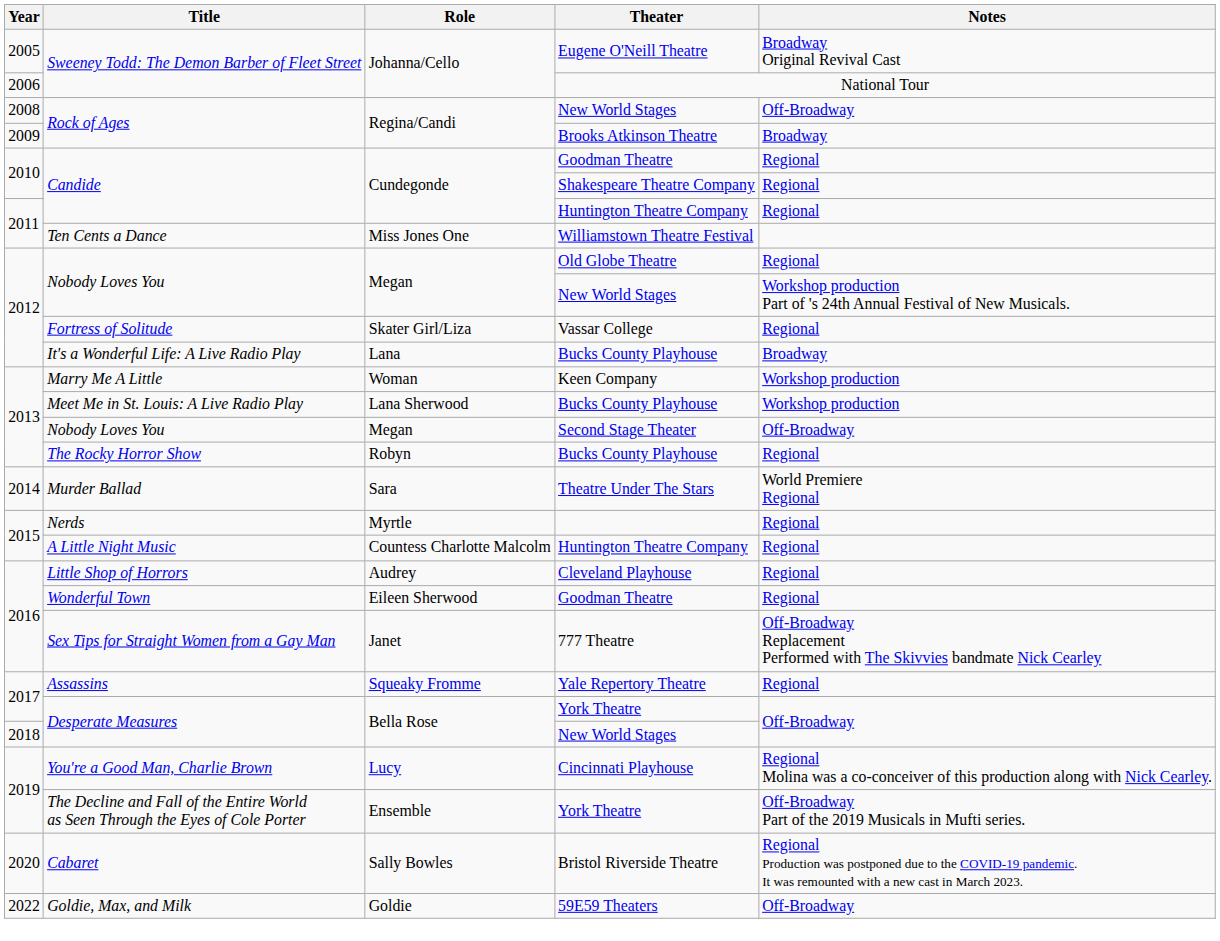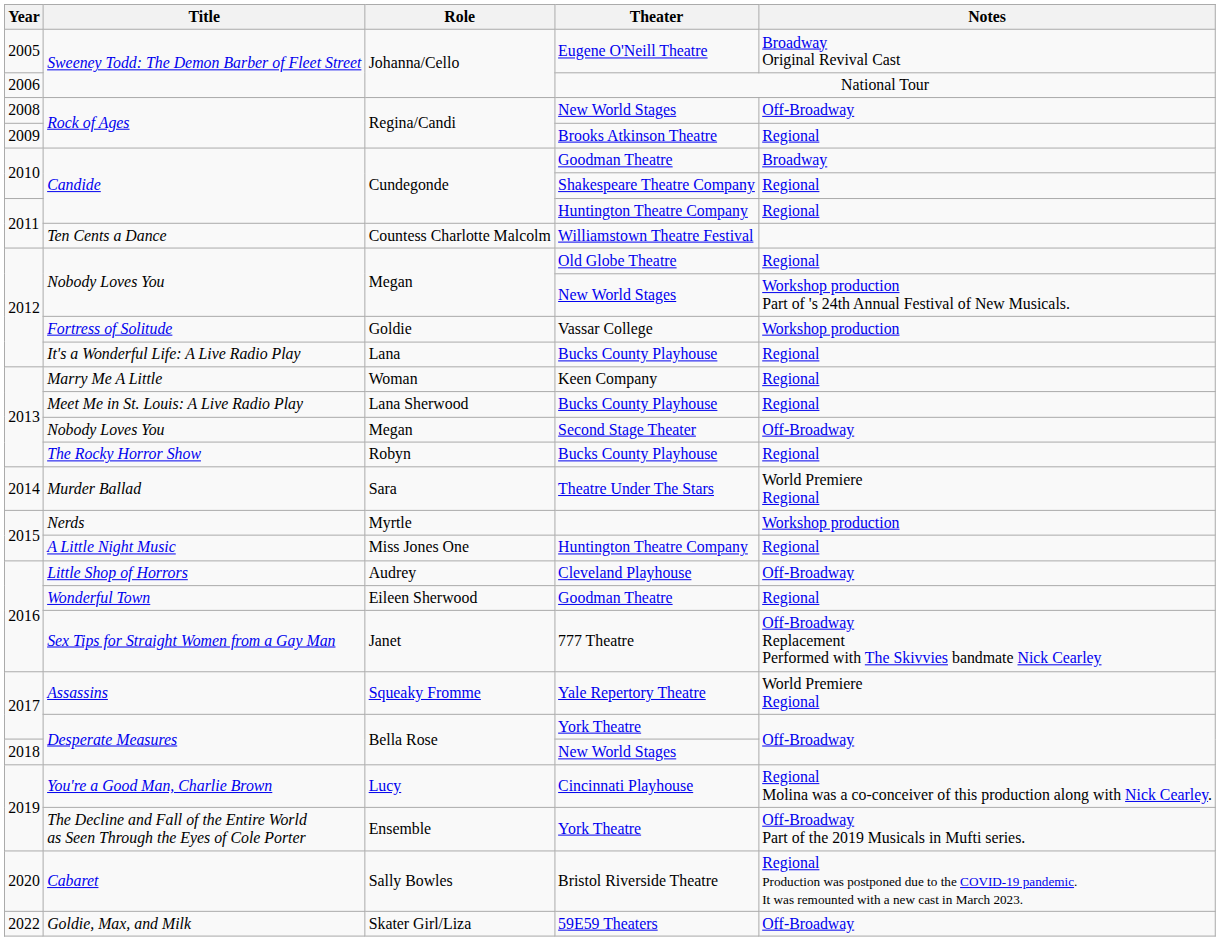Rock of Ages / Brooks Atkinson Theatre | Notes: Broadway -> Regional
Candide / Goodman Theatre | Notes: Regional -> Broadway
Ten Cents a Dance | Role: Miss Jones One -> Countess Charlotte Malcolm
Fortress of Solitude | Role: Skater Girl/Liza -> Goldie
Fortress of Solitude | Notes: Regional -> Workshop production
It's a Wonderful Life: A Live Radio Play | Notes: Broadway -> Regional
Marry Me A Little | Notes: Workshop production -> Regional
Meet Me in St. Louis: A Live Radio Play | Notes: Workshop production -> Regional
Nerds | Notes: Regional -> Workshop production
A Little Night Music | Role: Countess Charlotte Malcolm -> Miss Jones One
Little Shop of Horrors | Notes: Regional -> Off-Broadway
Assassins | Notes: Regional -> World Premiere Regional
Goldie, Max, and Milk | Role: Goldie -> Skater Girl/Liza
